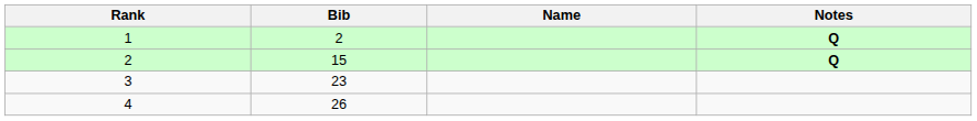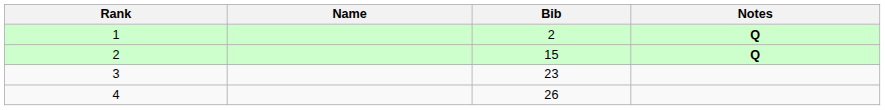columns swapped: Bib <-> Name
